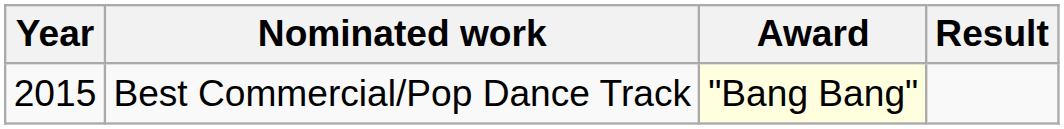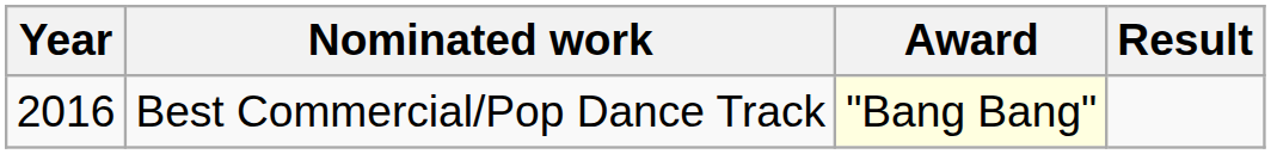Best Commercial/Pop Dance Track | Year: 2015 -> 2016
